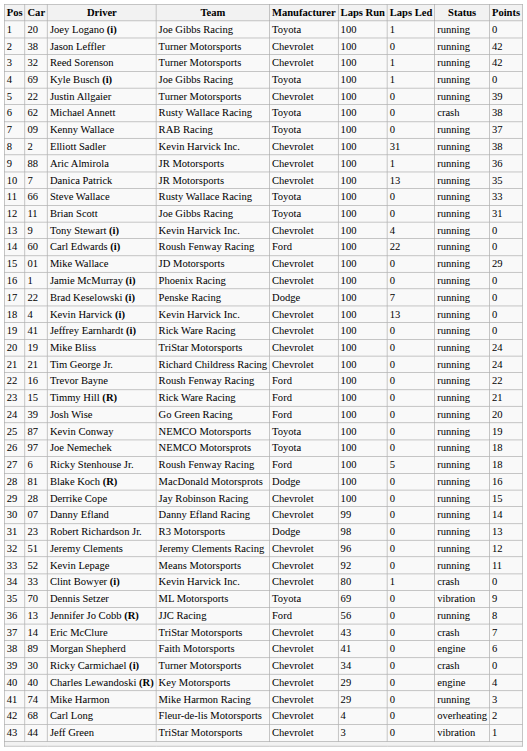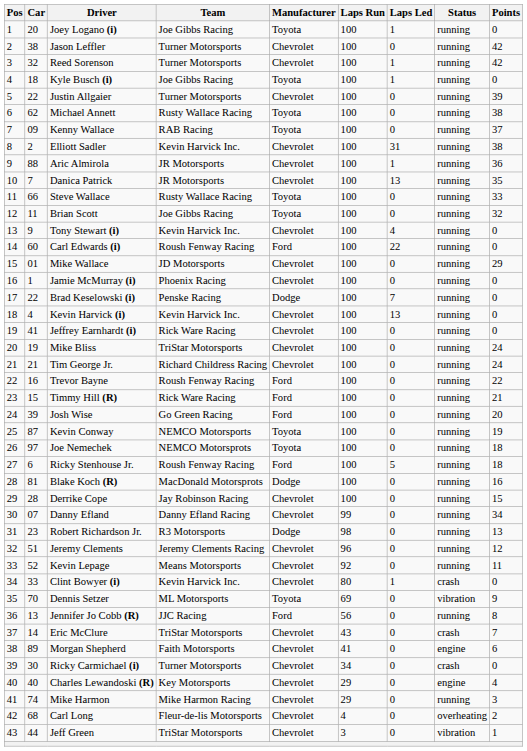Kyle Busch (i) | Car: 69 -> 18
Michael Annett | Status: crash -> running
Brian Scott | Points: 31 -> 32
Danny Efland | Points: 14 -> 34
